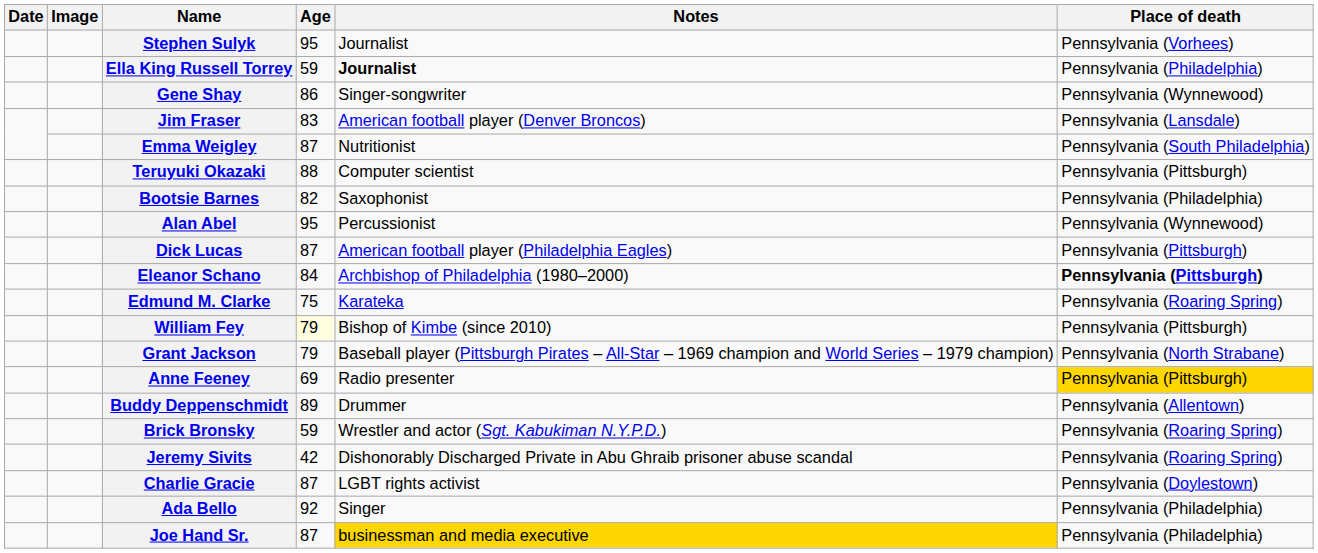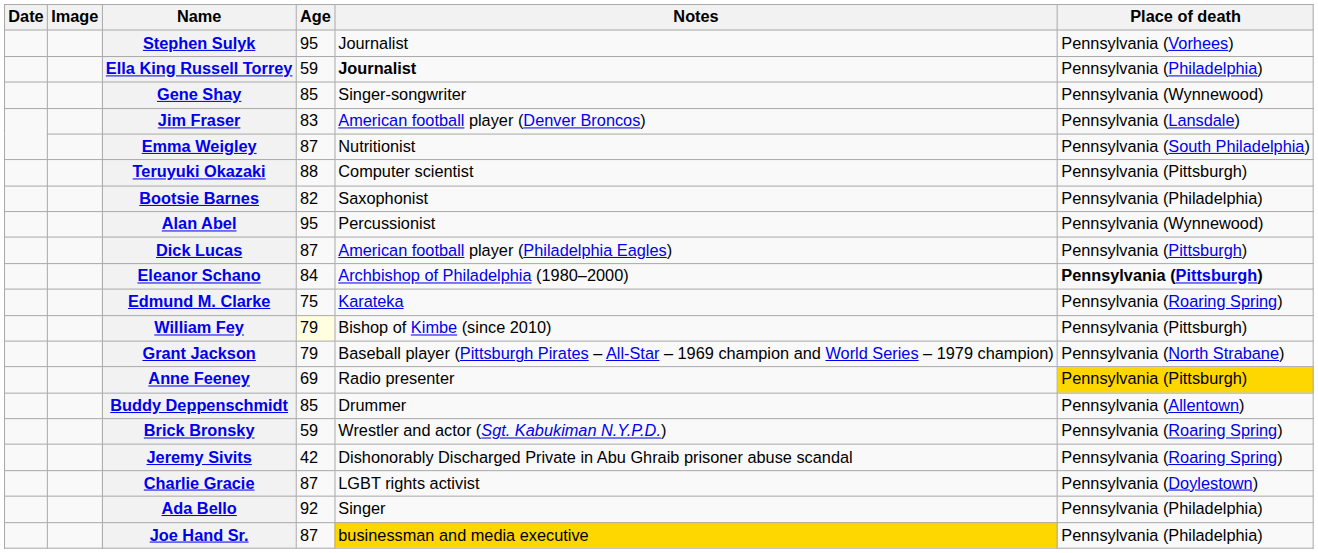Gene Shay | Age: 86 -> 85
Buddy Deppenschmidt | Age: 89 -> 85
